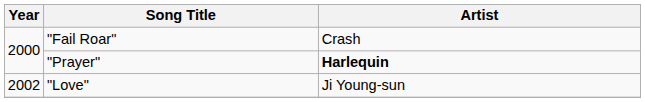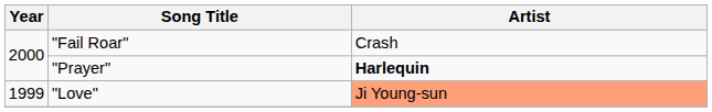"Love" | Year: 2002 -> 1999
"Love" | Artist: no background -> lightsalmon background
